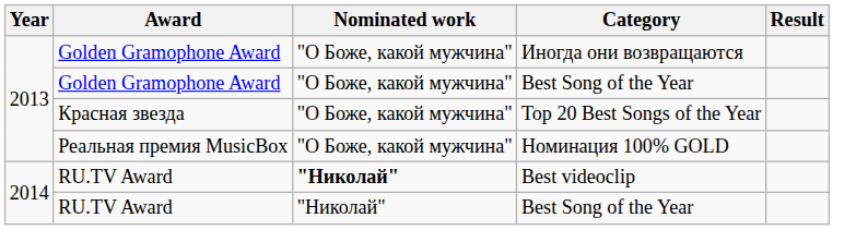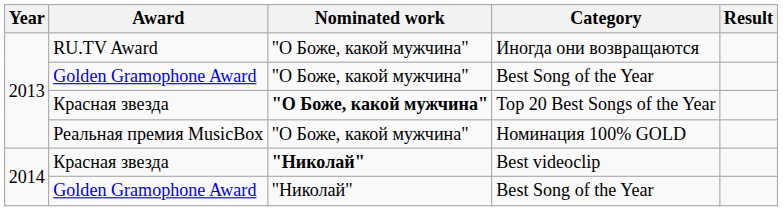Иногда они возвращаются | Award: Golden Gramophone Award -> RU.TV Award
Top 20 Best Songs of the Year | Nominated work: normal -> bold
Best videoclip | Award: RU.TV Award -> Красная звезда
2014 / Best Song of the Year | Award: RU.TV Award -> Golden Gramophone Award
